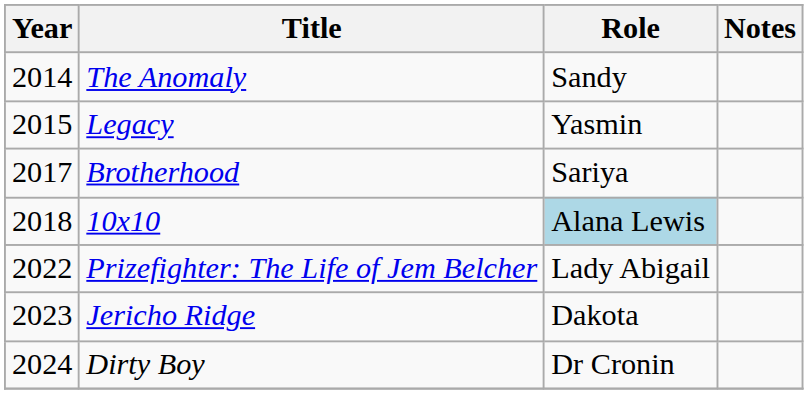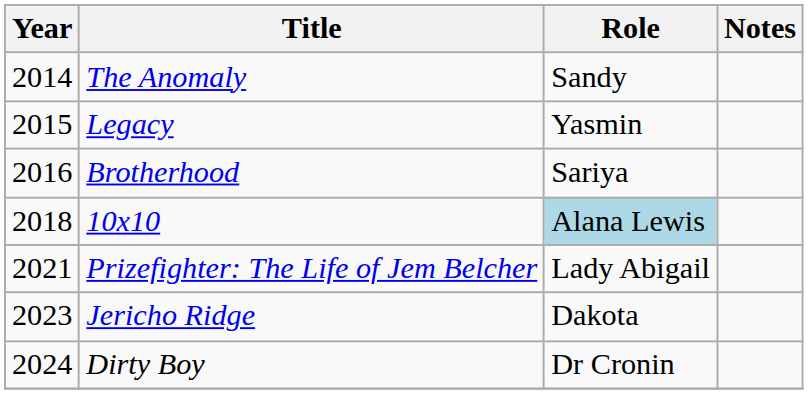Brotherhood | Year: 2017 -> 2016
Prizefighter: The Life of Jem Belcher | Year: 2022 -> 2021
